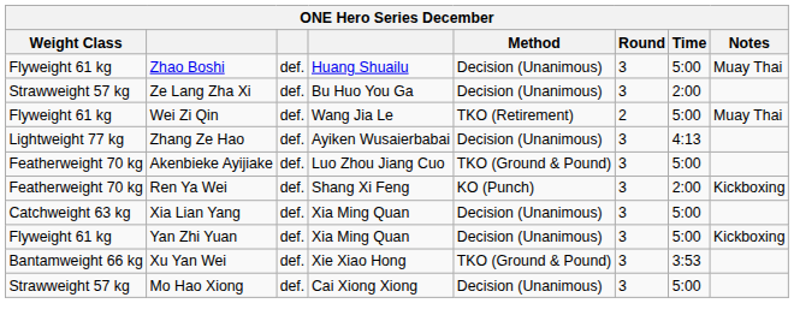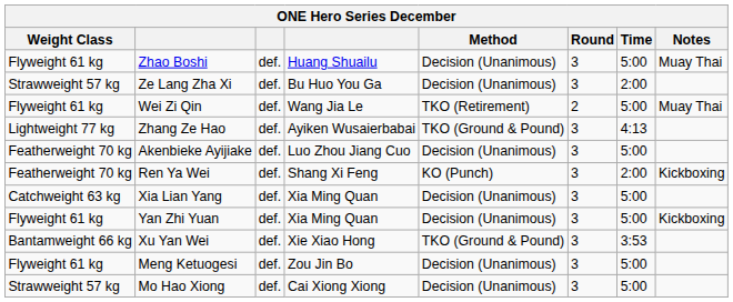Zhang Ze Hao | Method: Decision (Unanimous) -> TKO (Ground & Pound)
Akenbieke Ayijiake | Method: TKO (Ground & Pound) -> Decision (Unanimous)
+ row: Flyweight 61 kg | Meng Ketuogesi | def. | Zou Jin Bo | Decision (Unanimous) | 3 | 5:00
